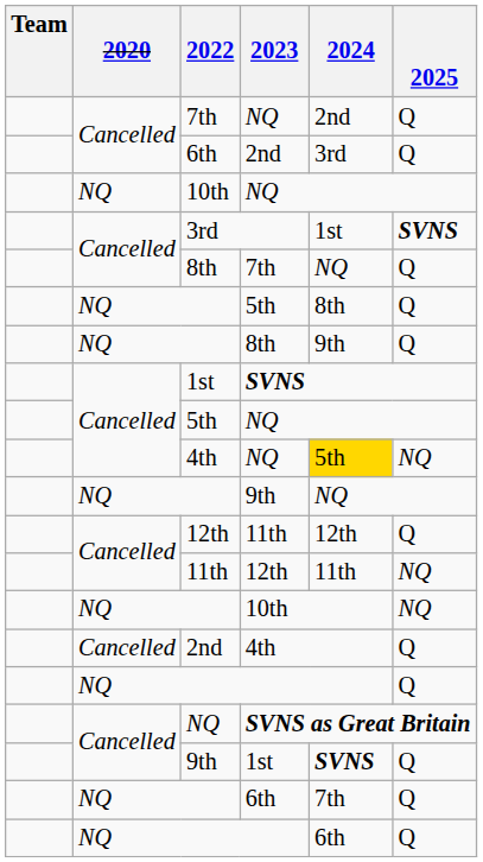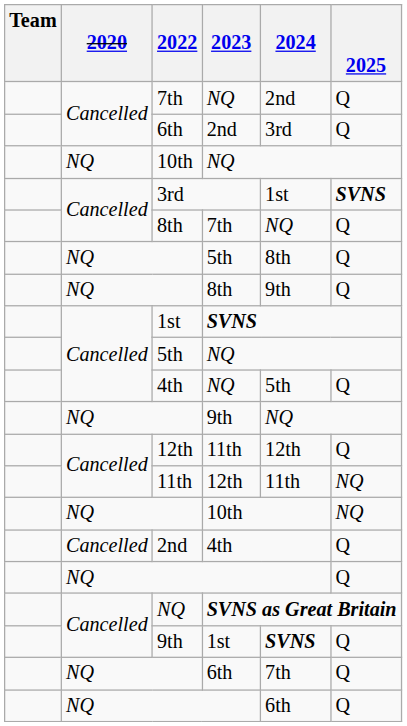4th / NQ | 2024: gold background -> no background
4th / NQ | 2025: NQ -> Q
